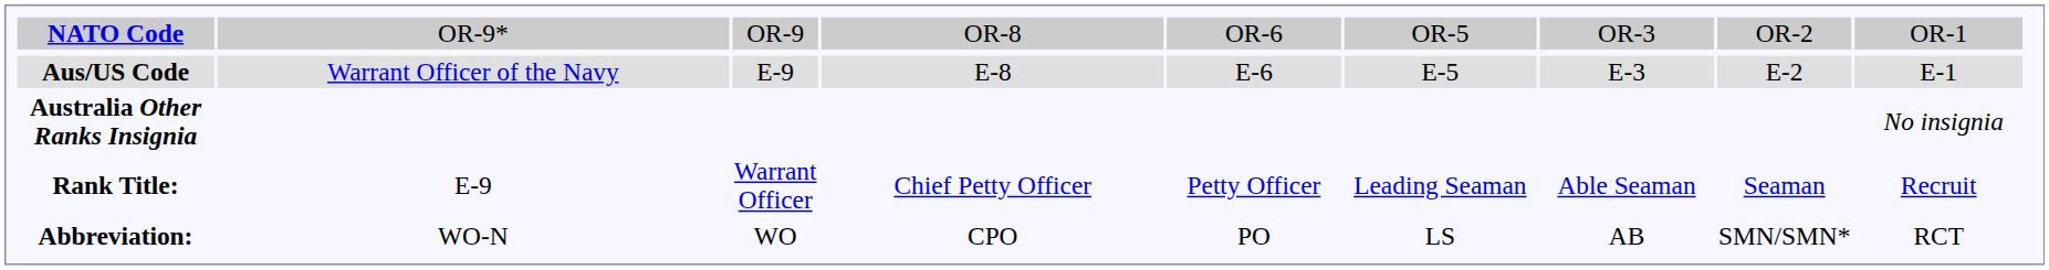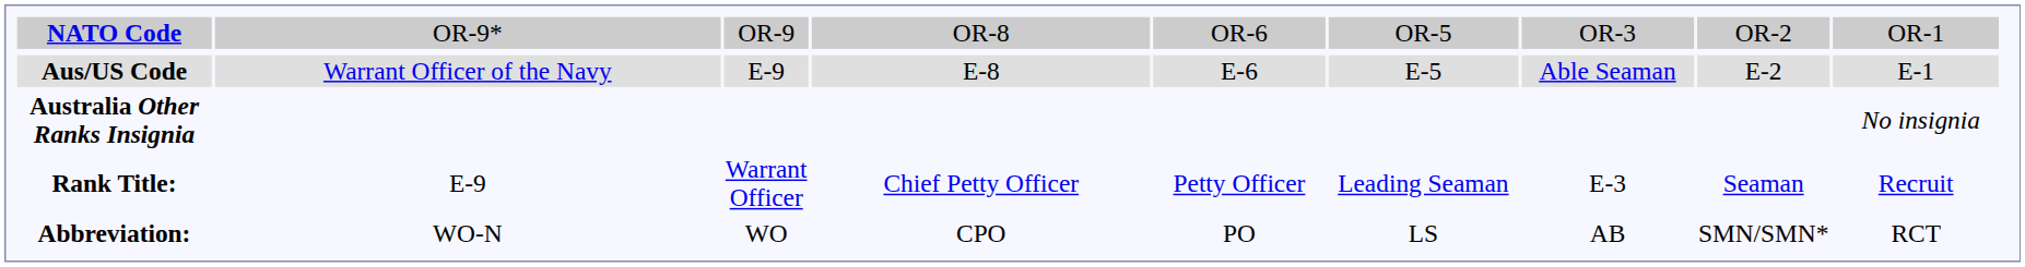Aus/US Code | column 9: E-3 -> Able Seaman
Rank Title: | column 9: Able Seaman -> E-3
